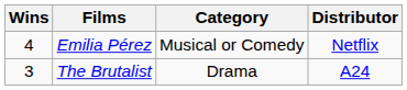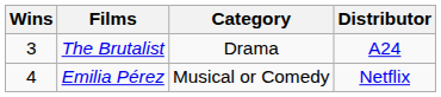rows swapped: Emilia Pérez <-> The Brutalist
